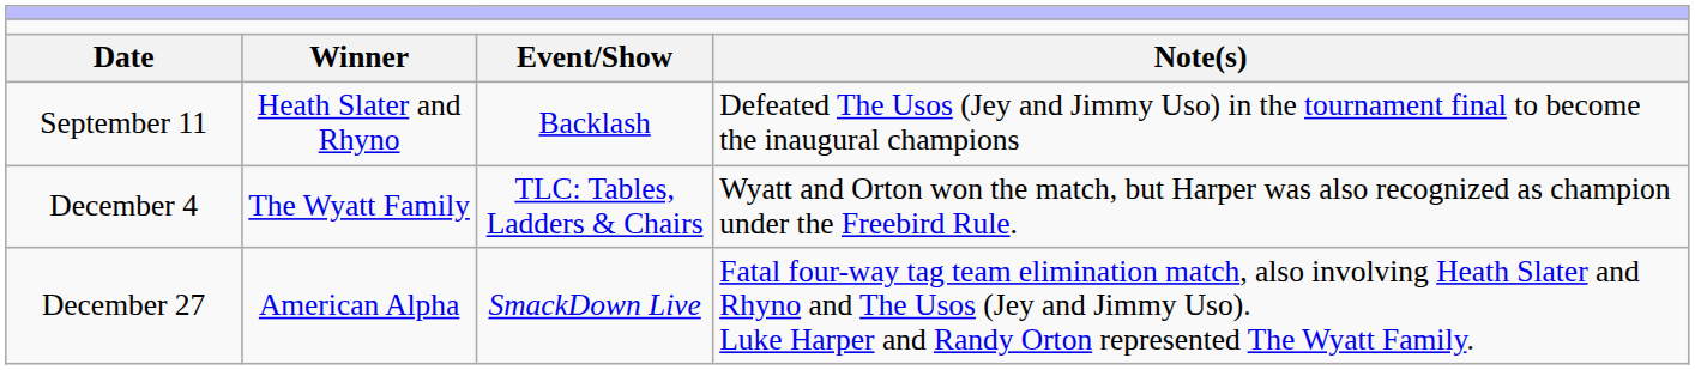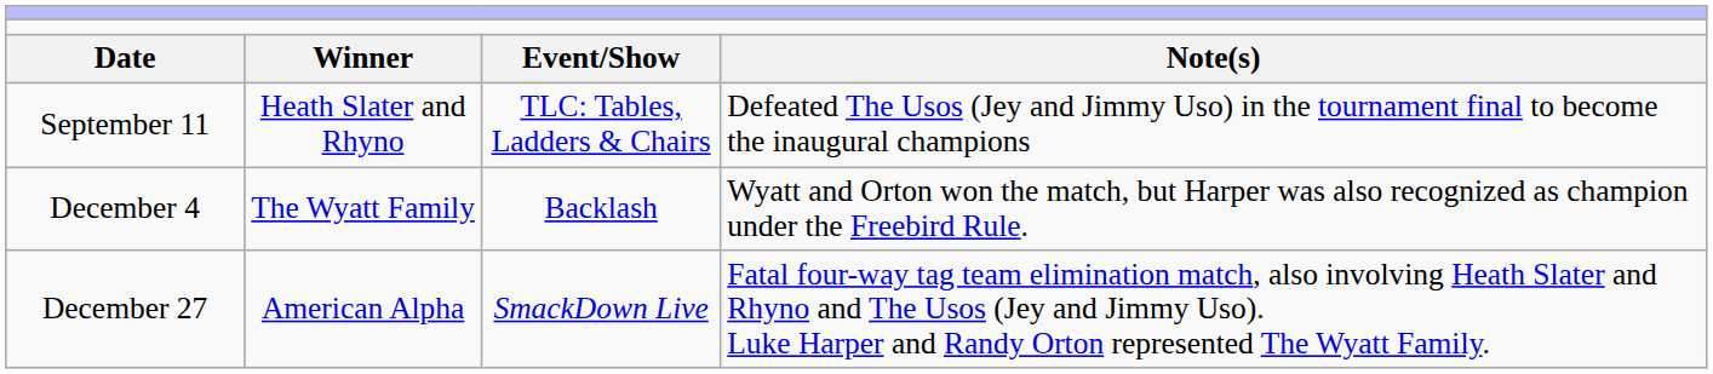September 11 | column 3: Backlash -> TLC: Tables, Ladders & Chairs
December 4 | column 3: TLC: Tables, Ladders & Chairs -> Backlash
